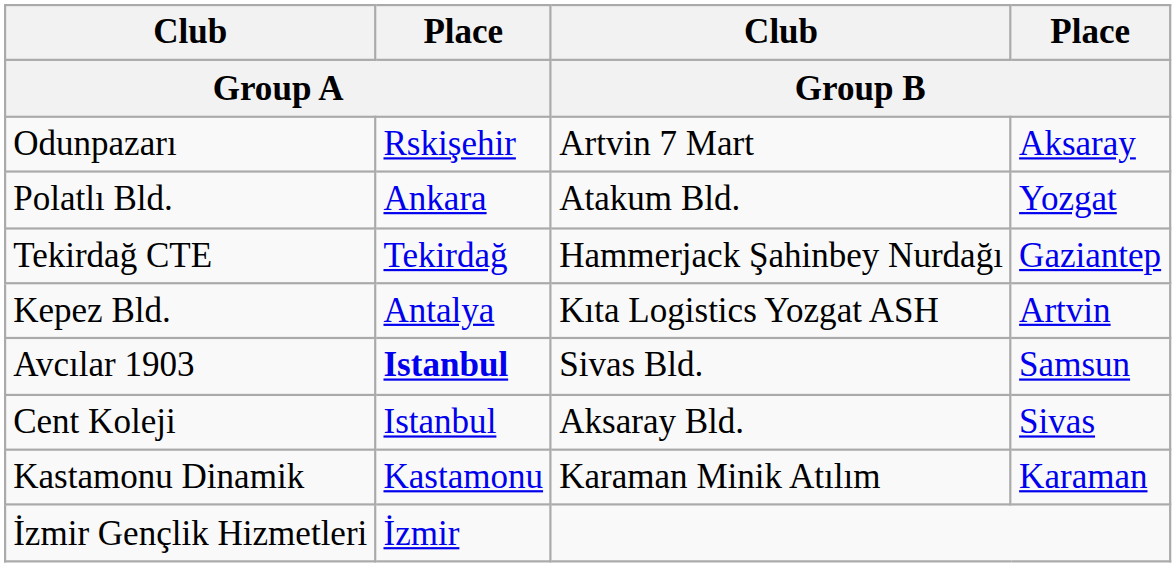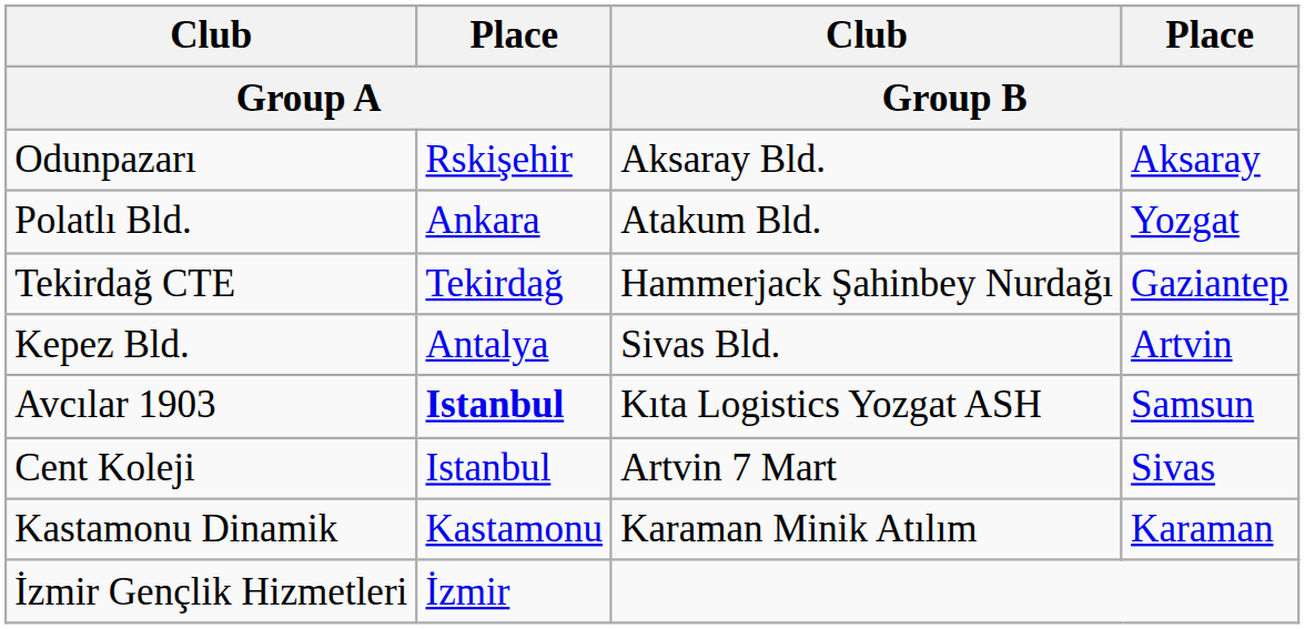Odunpazarı | Club / Group B: Artvin 7 Mart -> Aksaray Bld.
Kepez Bld. | Club / Group B: Kıta Logistics Yozgat ASH -> Sivas Bld.
Avcılar 1903 | Club / Group B: Sivas Bld. -> Kıta Logistics Yozgat ASH
Cent Koleji | Club / Group B: Aksaray Bld. -> Artvin 7 Mart
